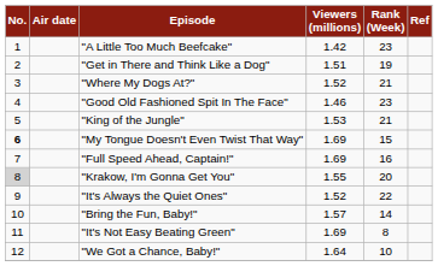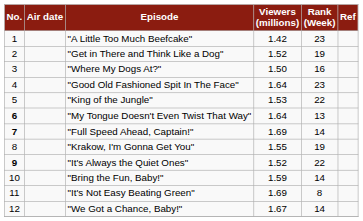"Get in There and Think Like a Dog" | Viewers (millions): 1.51 -> 1.52
"Where My Dogs At?" | Viewers (millions): 1.52 -> 1.50
"Where My Dogs At?" | Rank (Week): 21 -> 16
"Good Old Fashioned Spit In The Face" | Viewers (millions): 1.46 -> 1.64
"King of the Jungle" | Rank (Week): 21 -> 22
"My Tongue Doesn't Even Twist That Way" | Viewers (millions): 1.69 -> 1.64
"My Tongue Doesn't Even Twist That Way" | Rank (Week): 15 -> 13
"Full Speed Ahead, Captain!" | No.: normal -> bold
"Full Speed Ahead, Captain!" | Rank (Week): 16 -> 14
"Krakow, I'm Gonna Get You" | No.: lightgrey background -> no background
"Krakow, I'm Gonna Get You" | Rank (Week): 20 -> 19
"It's Always the Quiet Ones" | No.: normal -> bold
"Bring the Fun, Baby!" | Viewers (millions): 1.57 -> 1.59
"We Got a Chance, Baby!" | Viewers (millions): 1.64 -> 1.67
"We Got a Chance, Baby!" | Rank (Week): 10 -> 14
